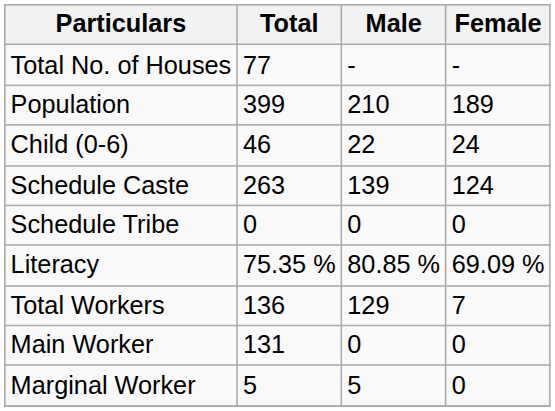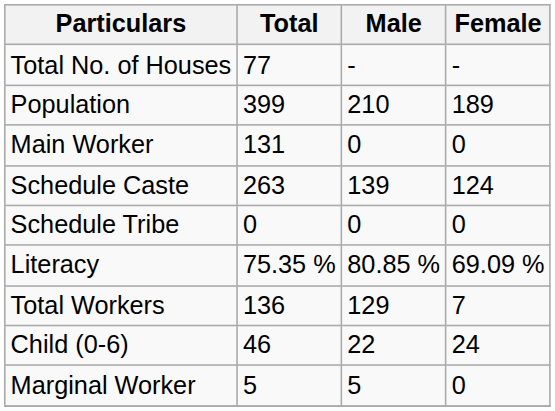rows swapped: Child (0-6) <-> Main Worker
